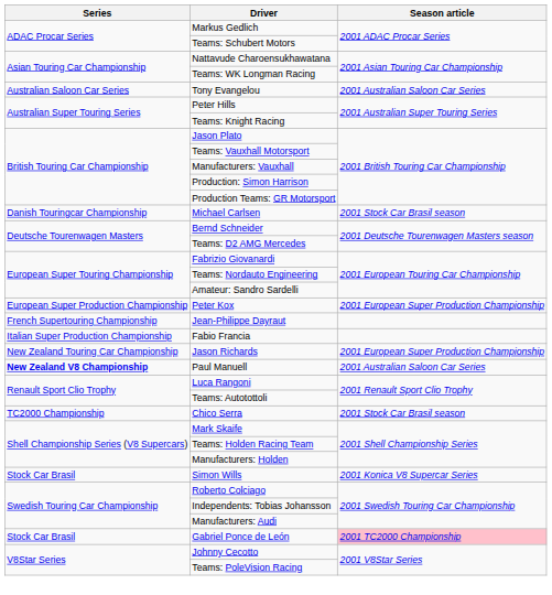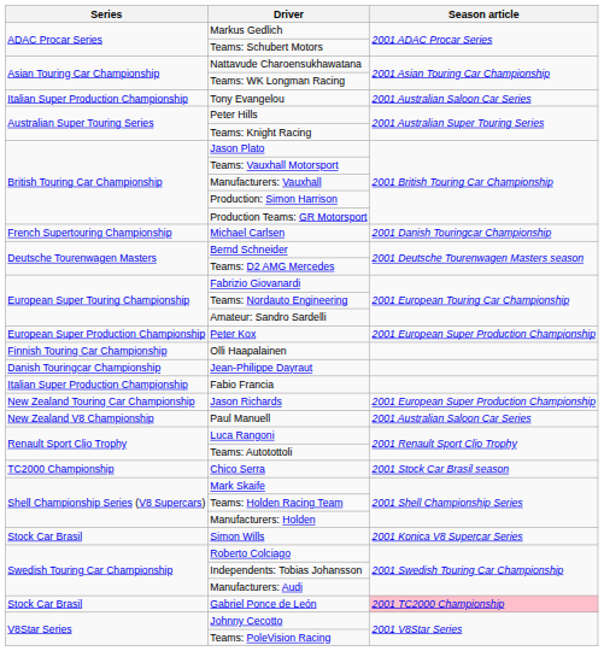Tony Evangelou | Series: Australian Saloon Car Series -> Italian Super Production Championship
Michael Carlsen | Series: Danish Touringcar Championship -> French Supertouring Championship
Michael Carlsen | Season article: 2001 Stock Car Brasil season -> 2001 Danish Touringcar Championship
+ row: Finnish Touring Car Championship | Olli Haapalainen
Jean-Philippe Dayraut | Series: French Supertouring Championship -> Danish Touringcar Championship
Paul Manuell | Series: bold -> normal
